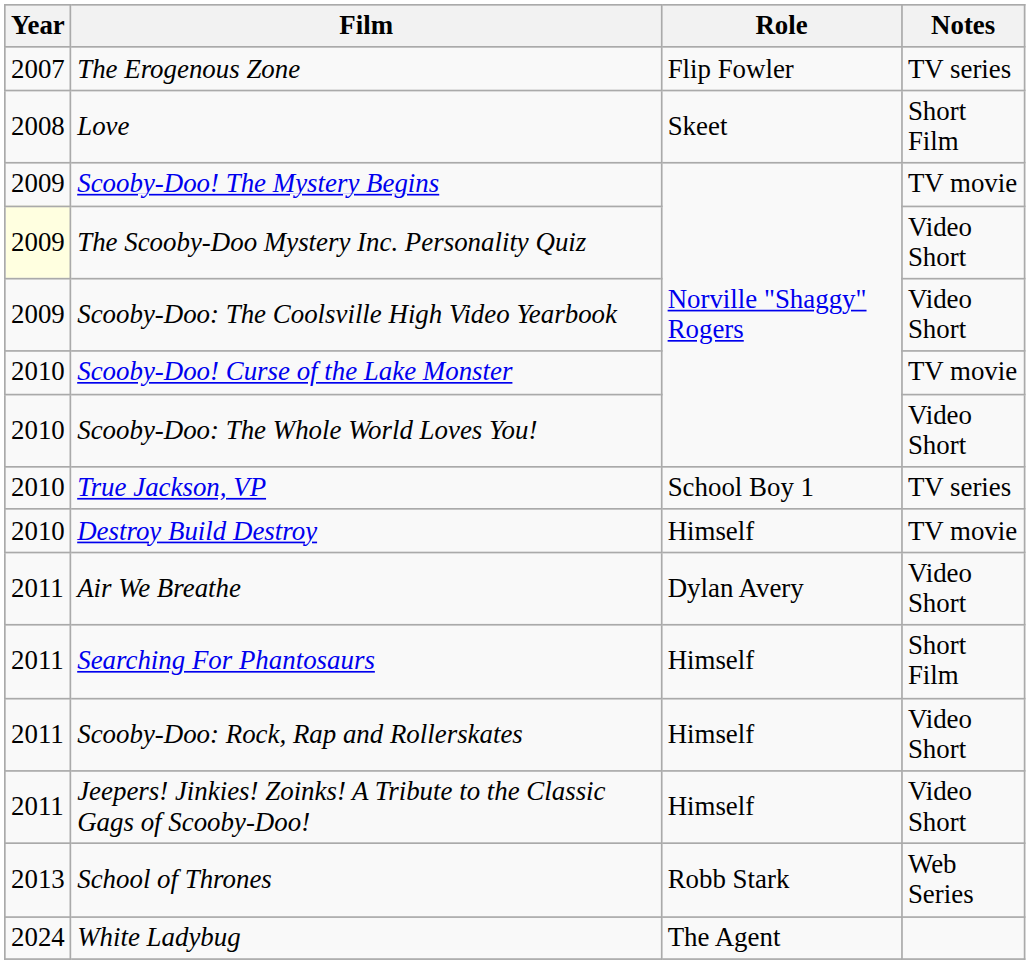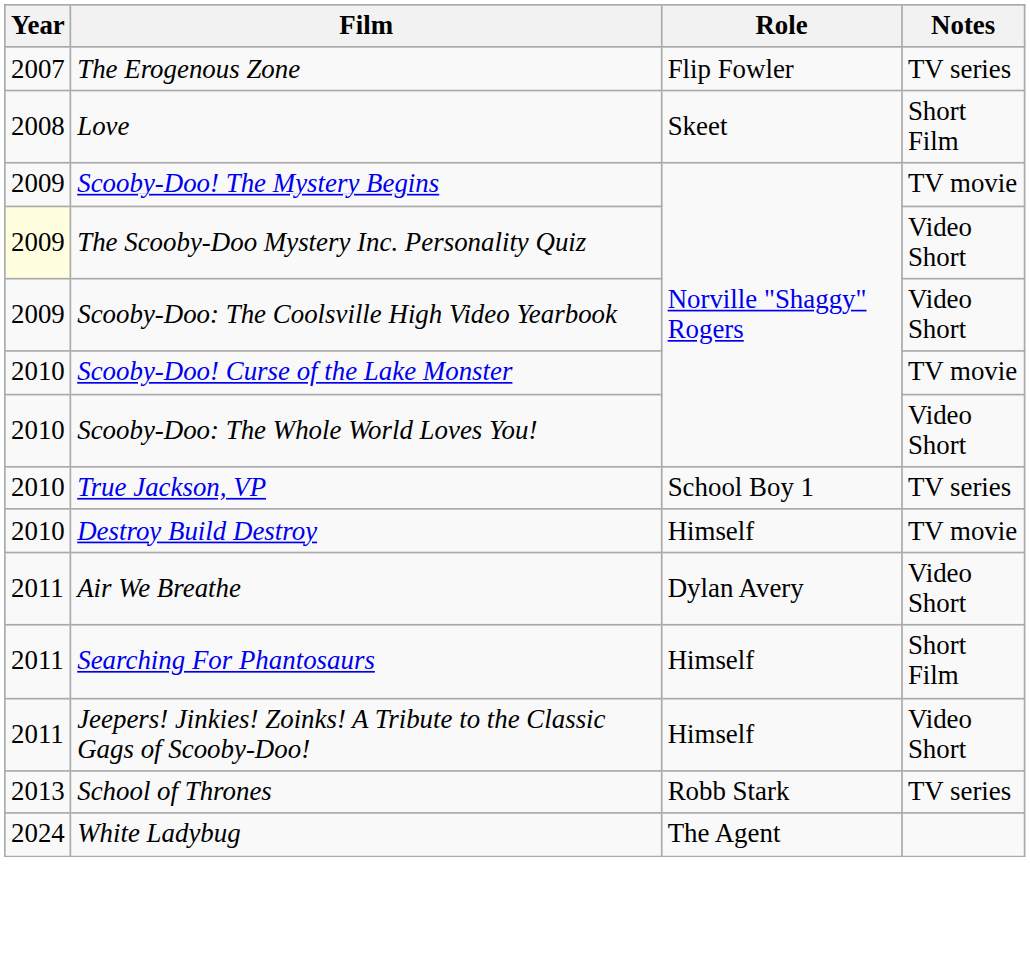- row: 2011 | Scooby-Doo: Rock, Rap and Rollerskates | Himself | Video Short
School of Thrones | Notes: Web Series -> TV series
